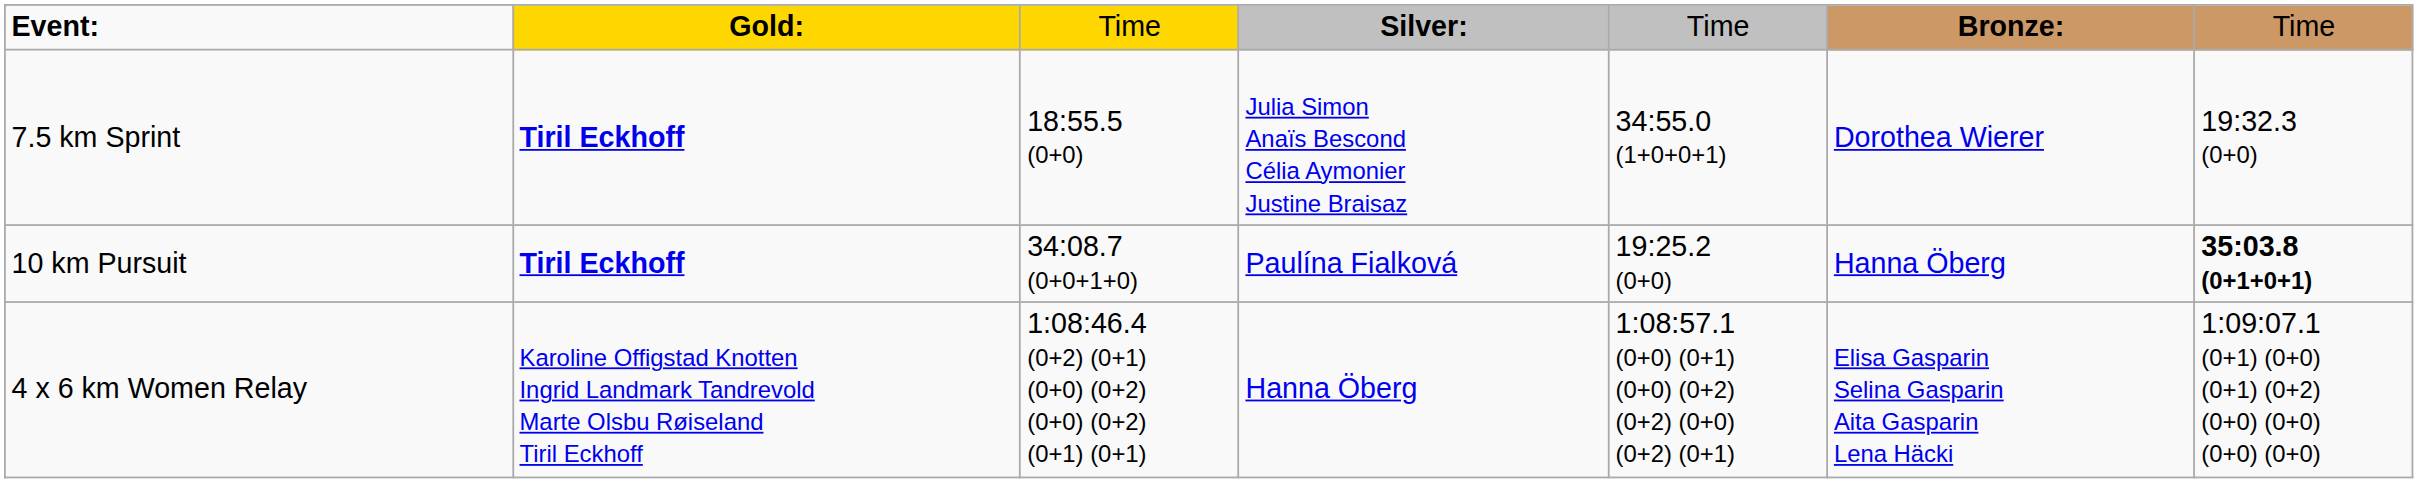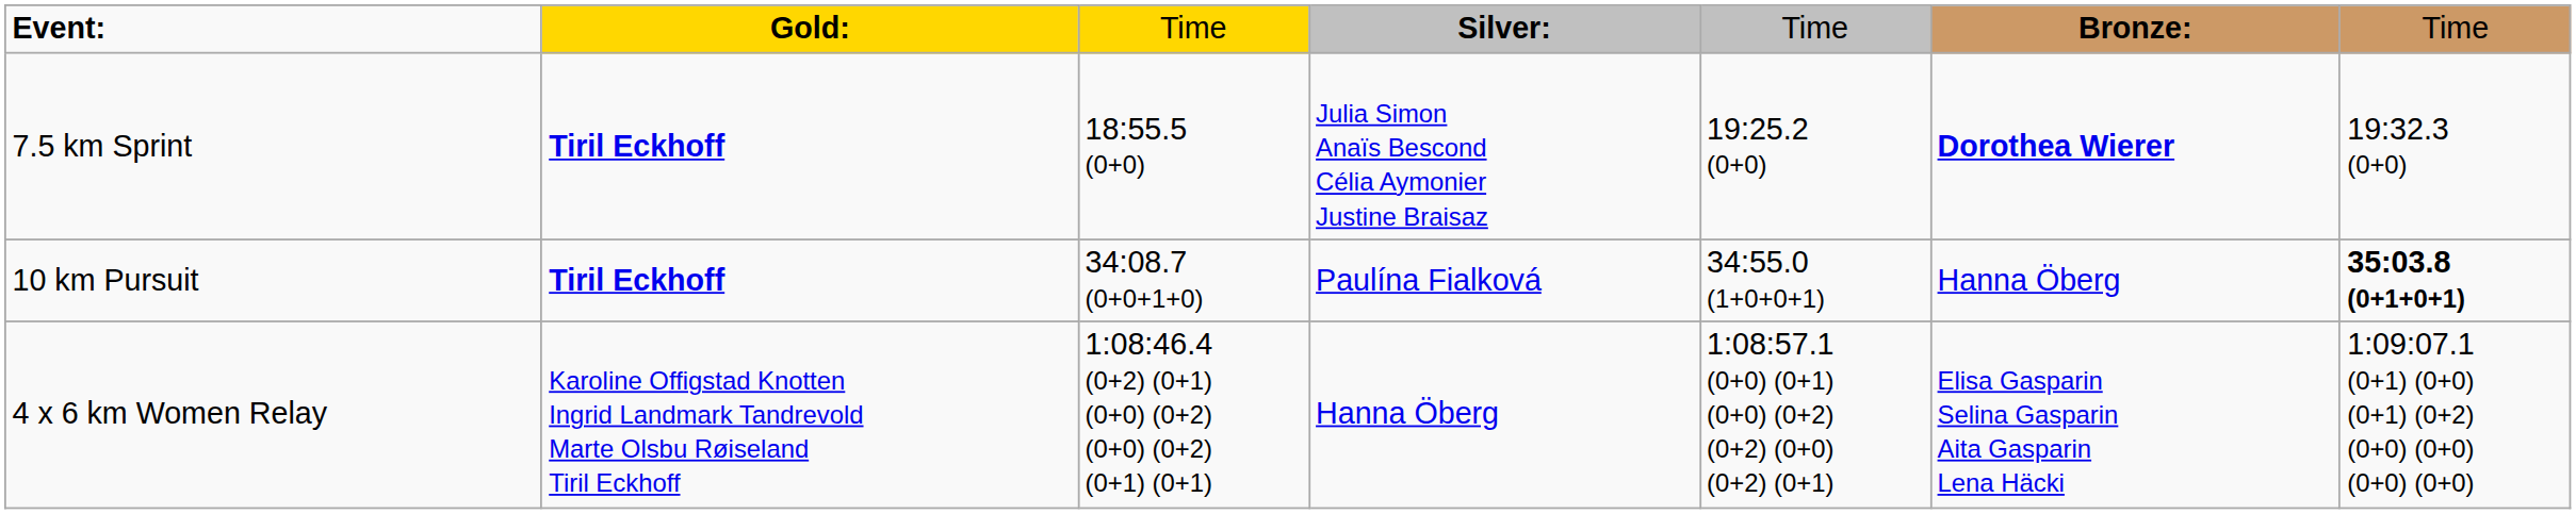7.5 km Sprint | column 5: 34:55.0 (1+0+0+1) -> 19:25.2 (0+0)
7.5 km Sprint | column 6: normal -> bold
10 km Pursuit | column 5: 19:25.2 (0+0) -> 34:55.0 (1+0+0+1)
